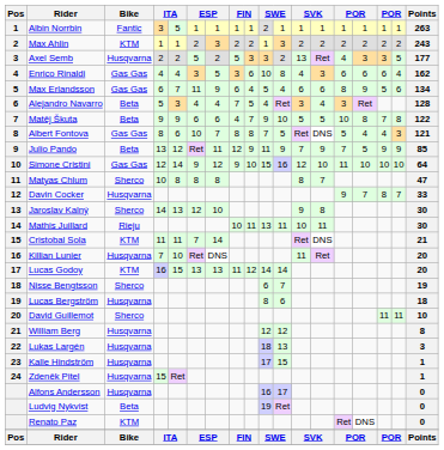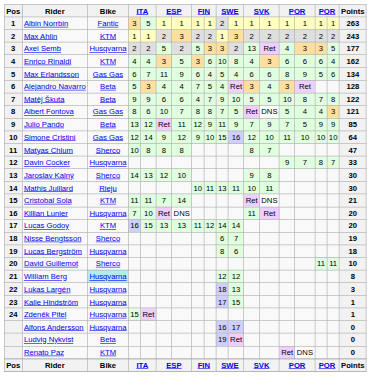Enrico Rinaldi | Bike: Gas Gas -> KTM
William Berg | Bike: no background -> paleturquoise background
